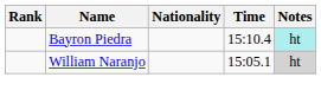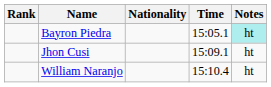Bayron Piedra | Time: 15:10.4 -> 15:05.1
+ row: Jhon Cusi | 15:09.1 | ht
William Naranjo | Time: 15:05.1 -> 15:10.4
William Naranjo | Notes: lightgrey background -> no background
